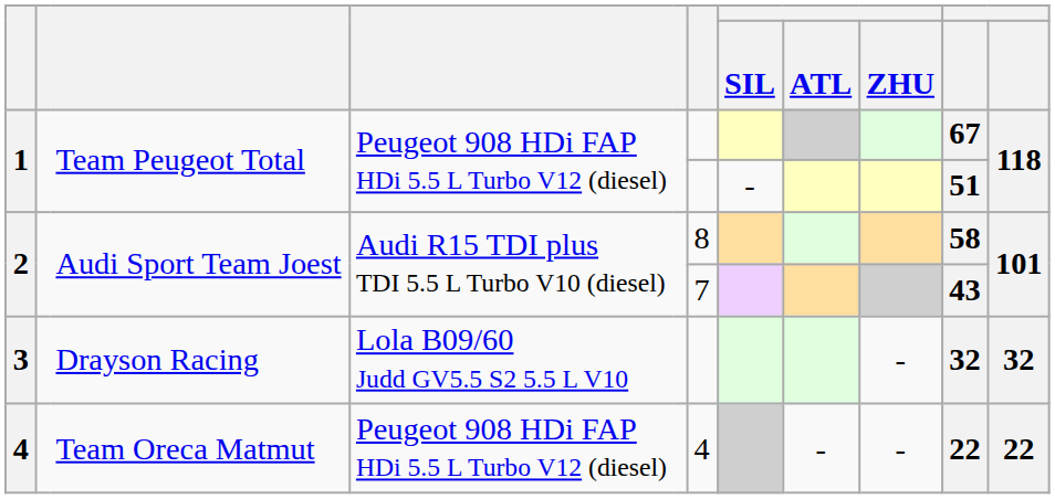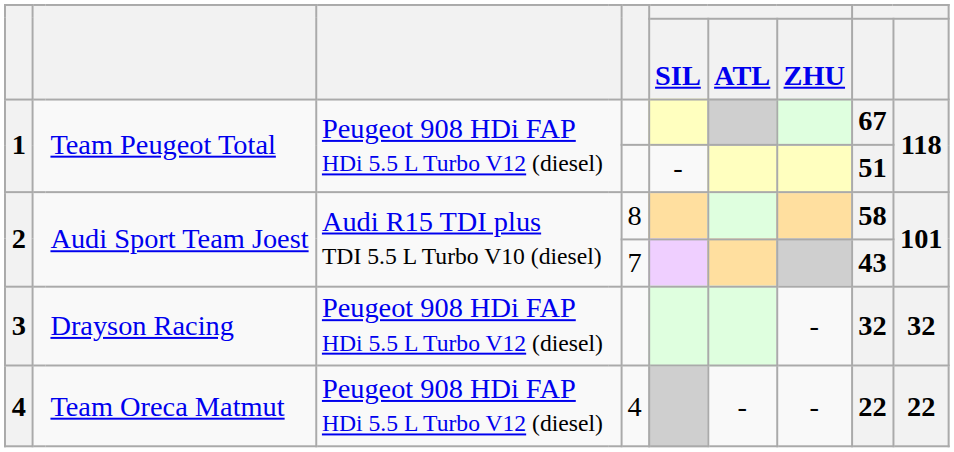3 | column 4: Lola B09/60 Judd GV5.5 S2 5.5 L V10 -> Peugeot 908 HDi FAP HDi 5.5 L Turbo V12 (diesel)
